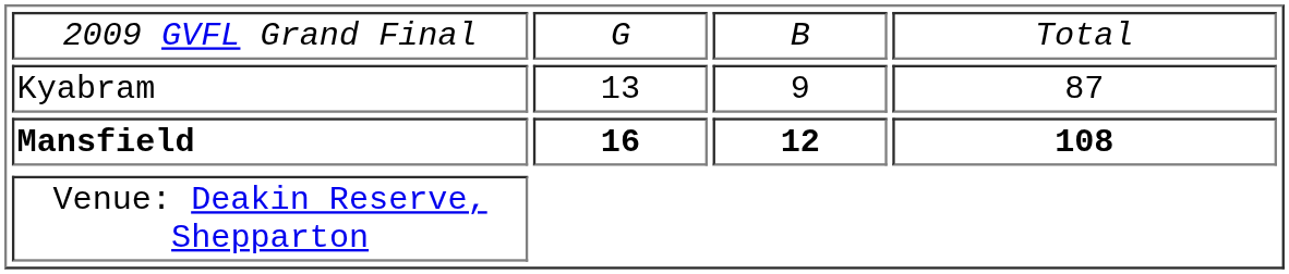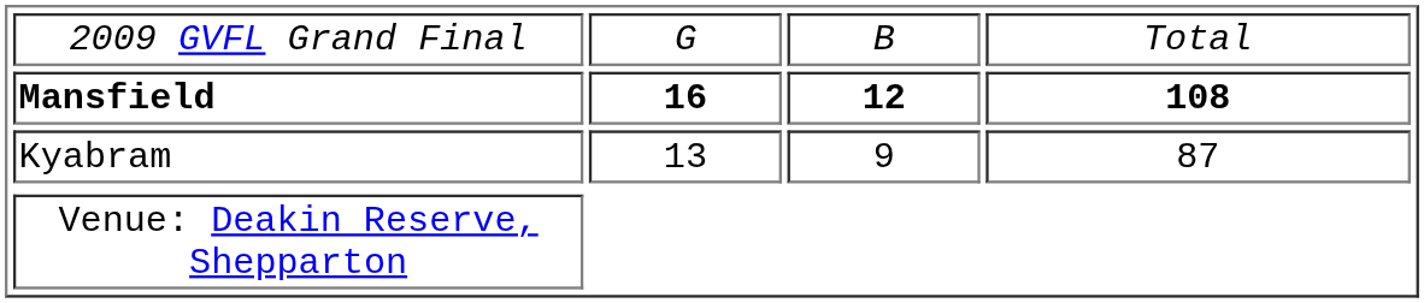rows swapped: Mansfield <-> Kyabram
